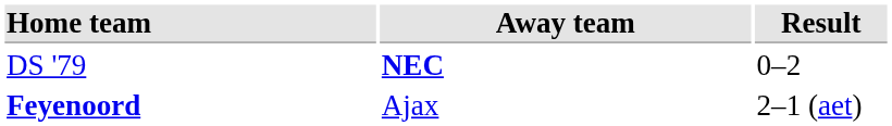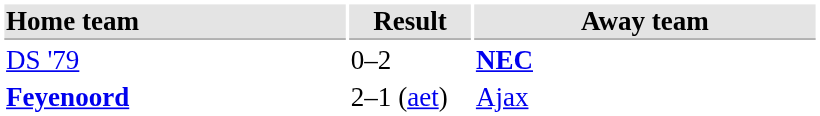columns swapped: Result <-> Away team
